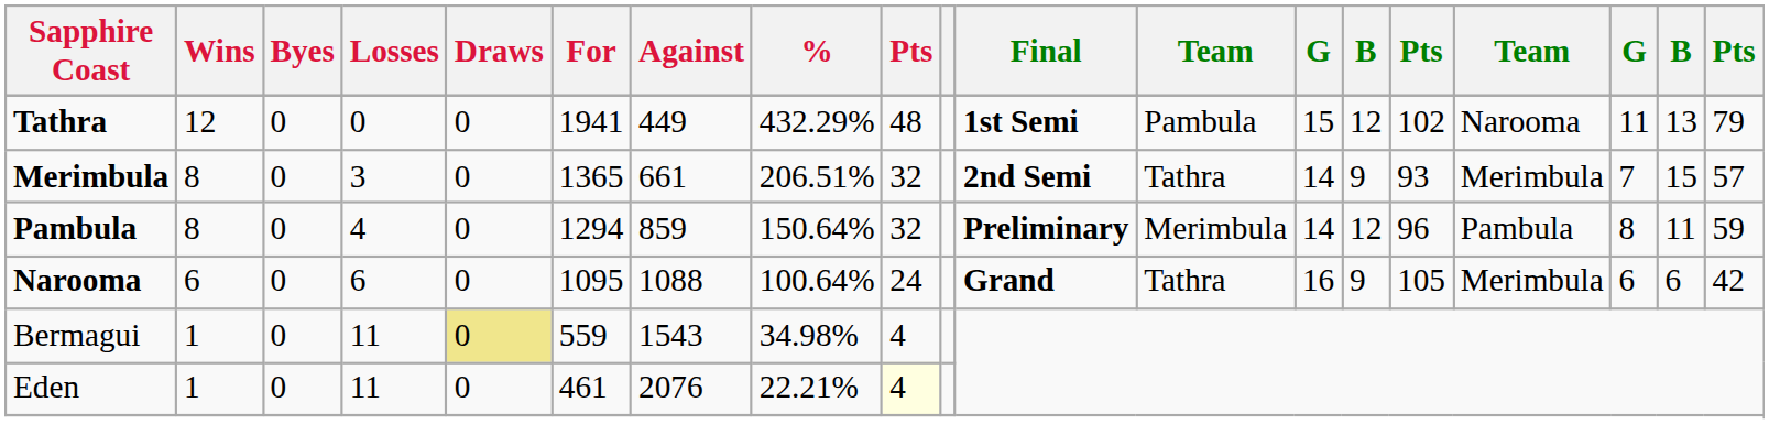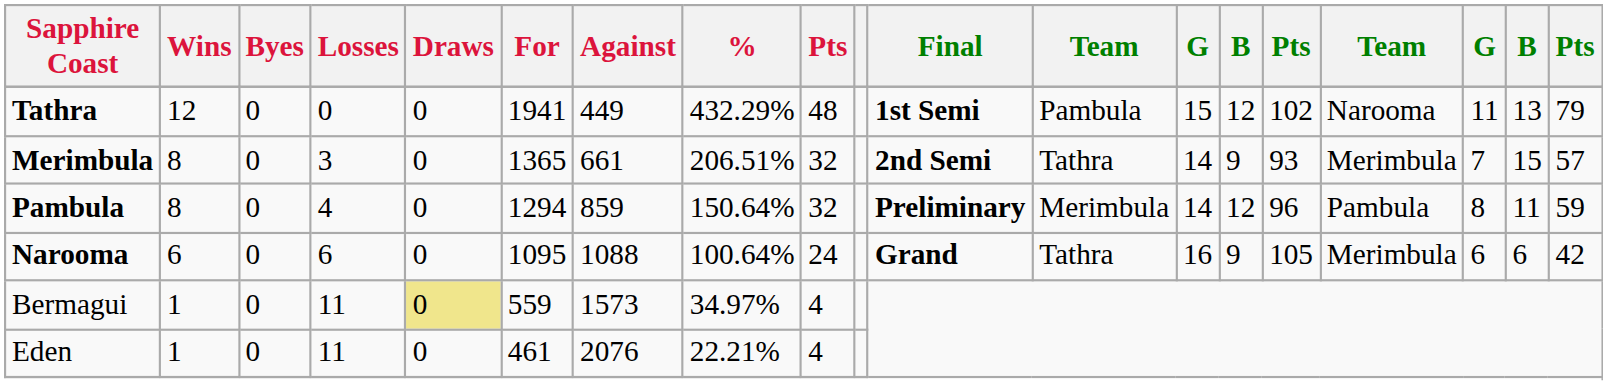Bermagui | Against: 1543 -> 1573
Bermagui | %: 34.98% -> 34.97%
Eden | column 9: lightyellow background -> no background
